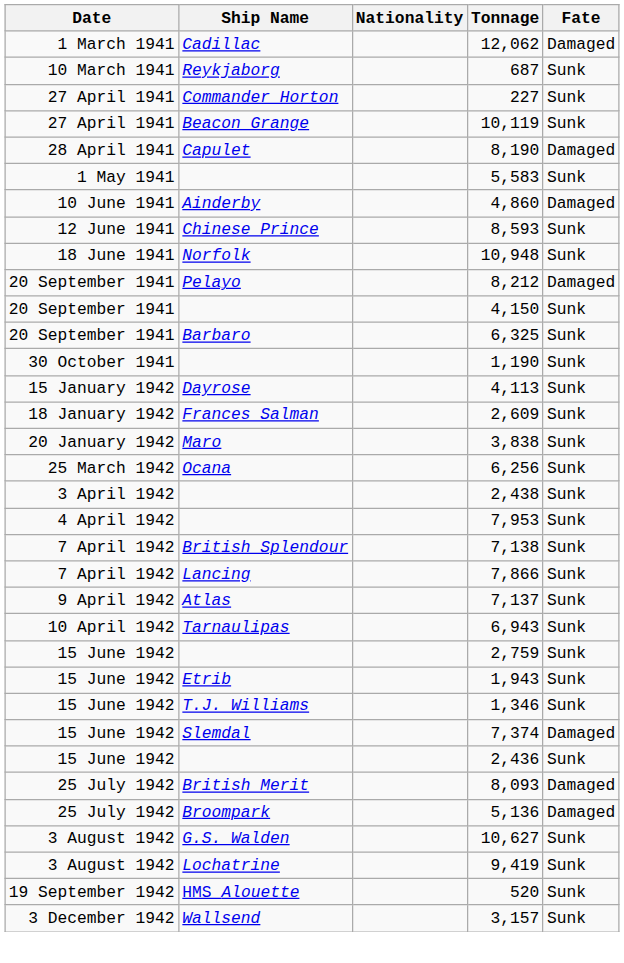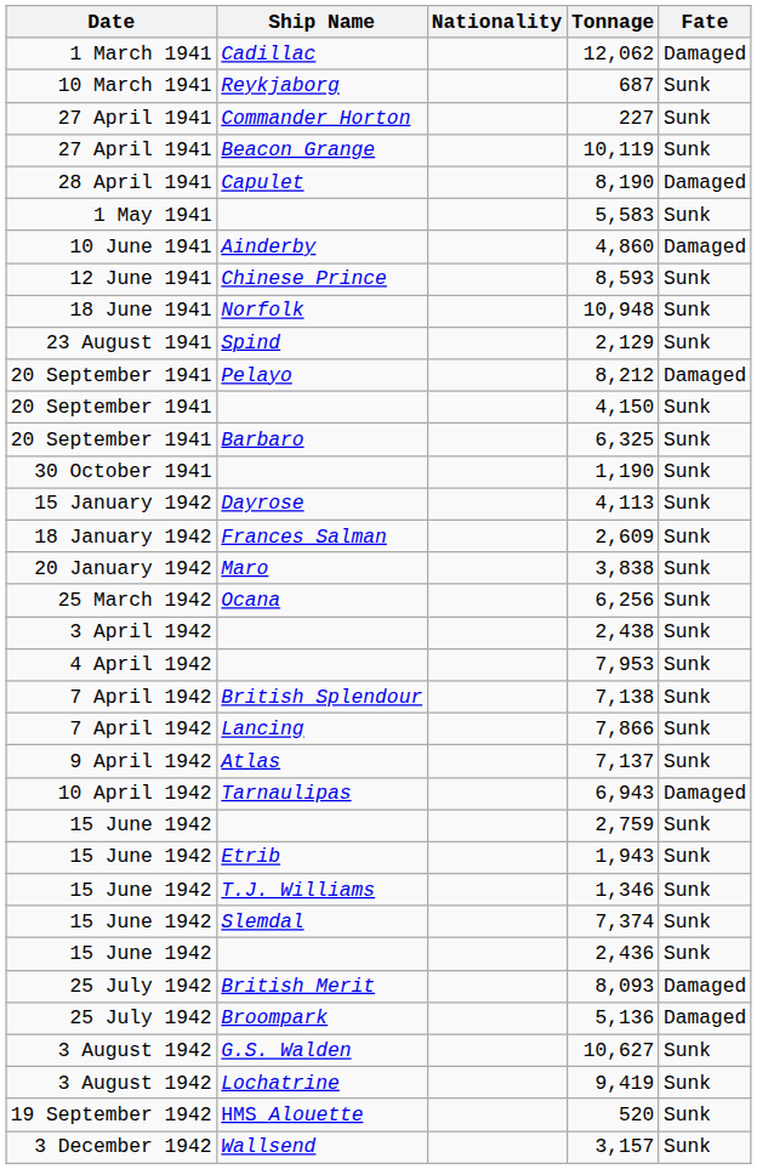+ row: 23 August 1941 | Spind | 2,129 | Sunk
6,943 | Fate: Sunk -> Damaged
7,374 | Fate: Damaged -> Sunk
